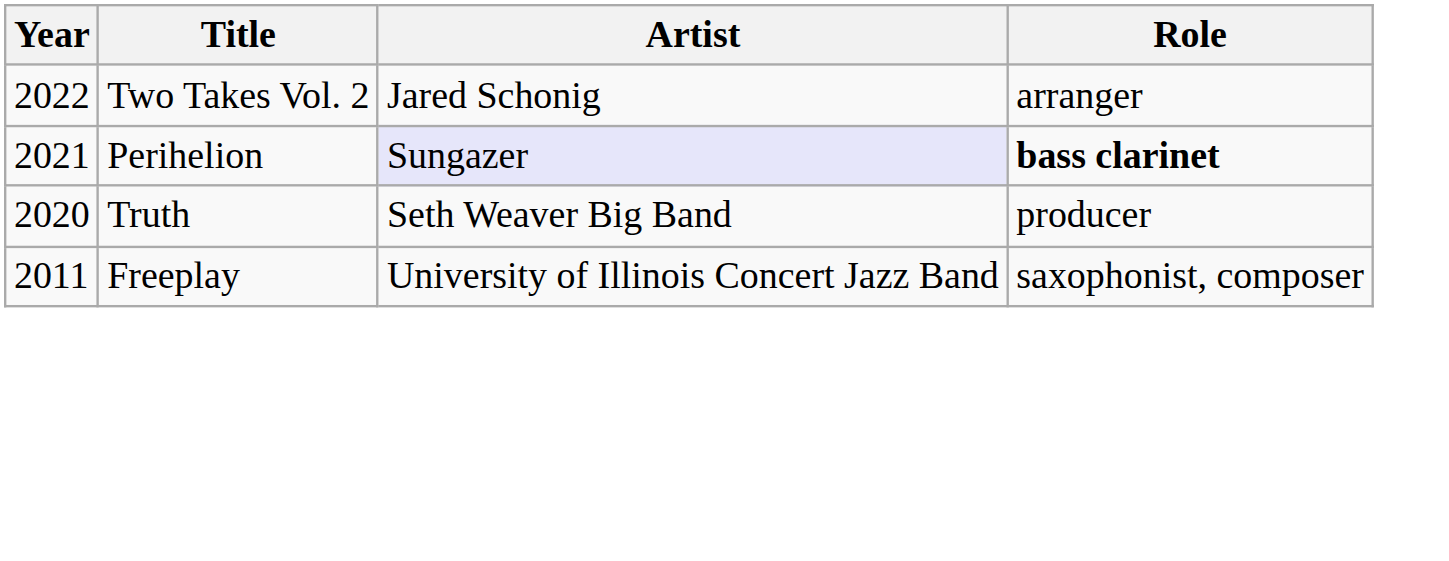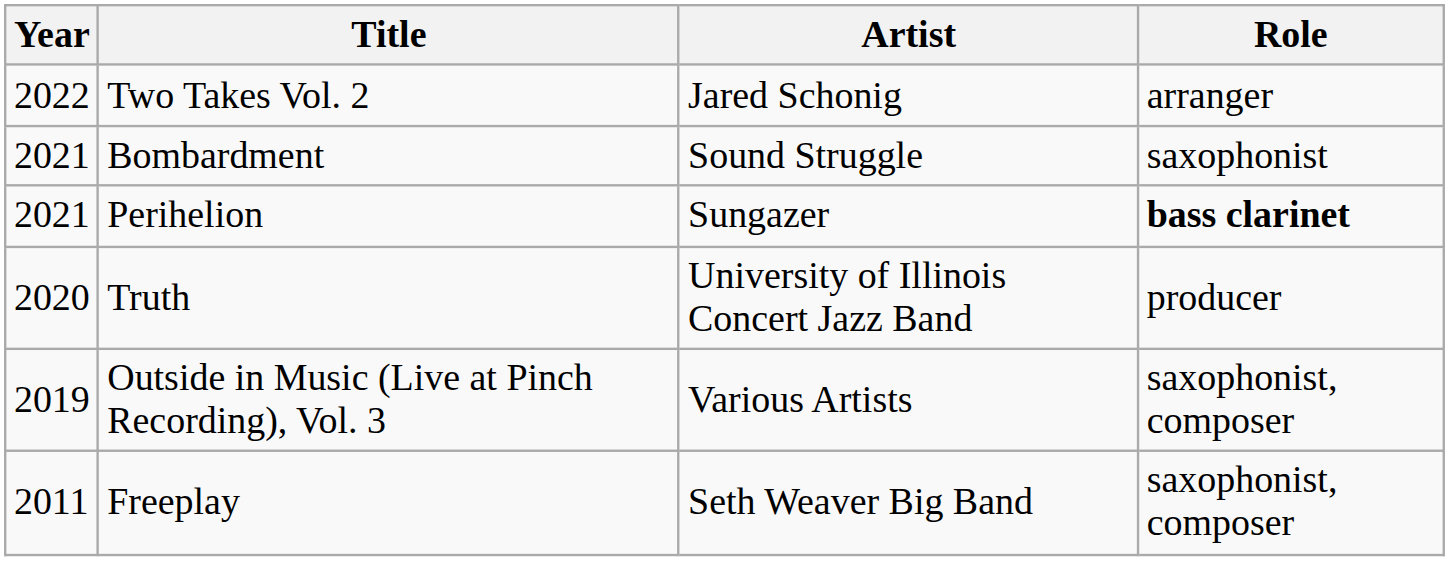+ row: 2021 | Bombardment | Sound Struggle | saxophonist
Perihelion | Artist: lavender background -> no background
Truth | Artist: Seth Weaver Big Band -> University of Illinois Concert Jazz Band
+ row: 2019 | Outside in Music (Live at Pinch Recording), Vol. 3 | Various Artists | saxophonist, composer
Freeplay | Artist: University of Illinois Concert Jazz Band -> Seth Weaver Big Band
